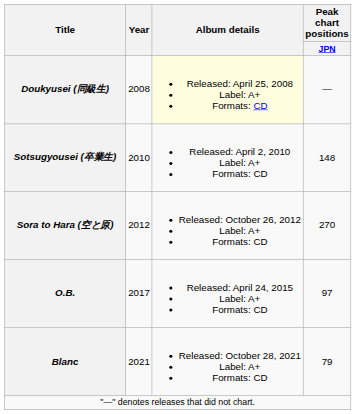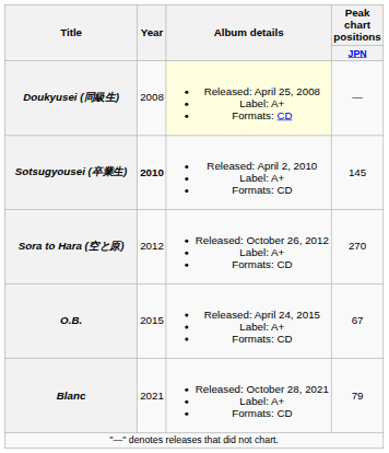Sotsugyousei (卒業生) | Year: normal -> bold
Sotsugyousei (卒業生) | Peak chart positions / JPN: 148 -> 145
O.B. | Year: 2017 -> 2015
O.B. | Peak chart positions / JPN: 97 -> 67
